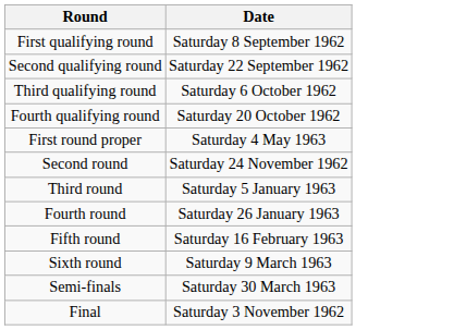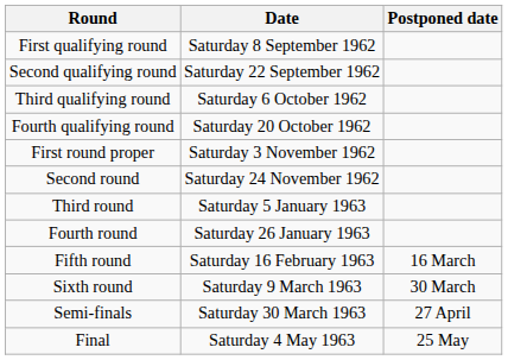+ column: Postponed date | 16 March | 30 March | 27 April | 25 May
First round proper | Date: Saturday 4 May 1963 -> Saturday 3 November 1962
Final | Date: Saturday 3 November 1962 -> Saturday 4 May 1963
